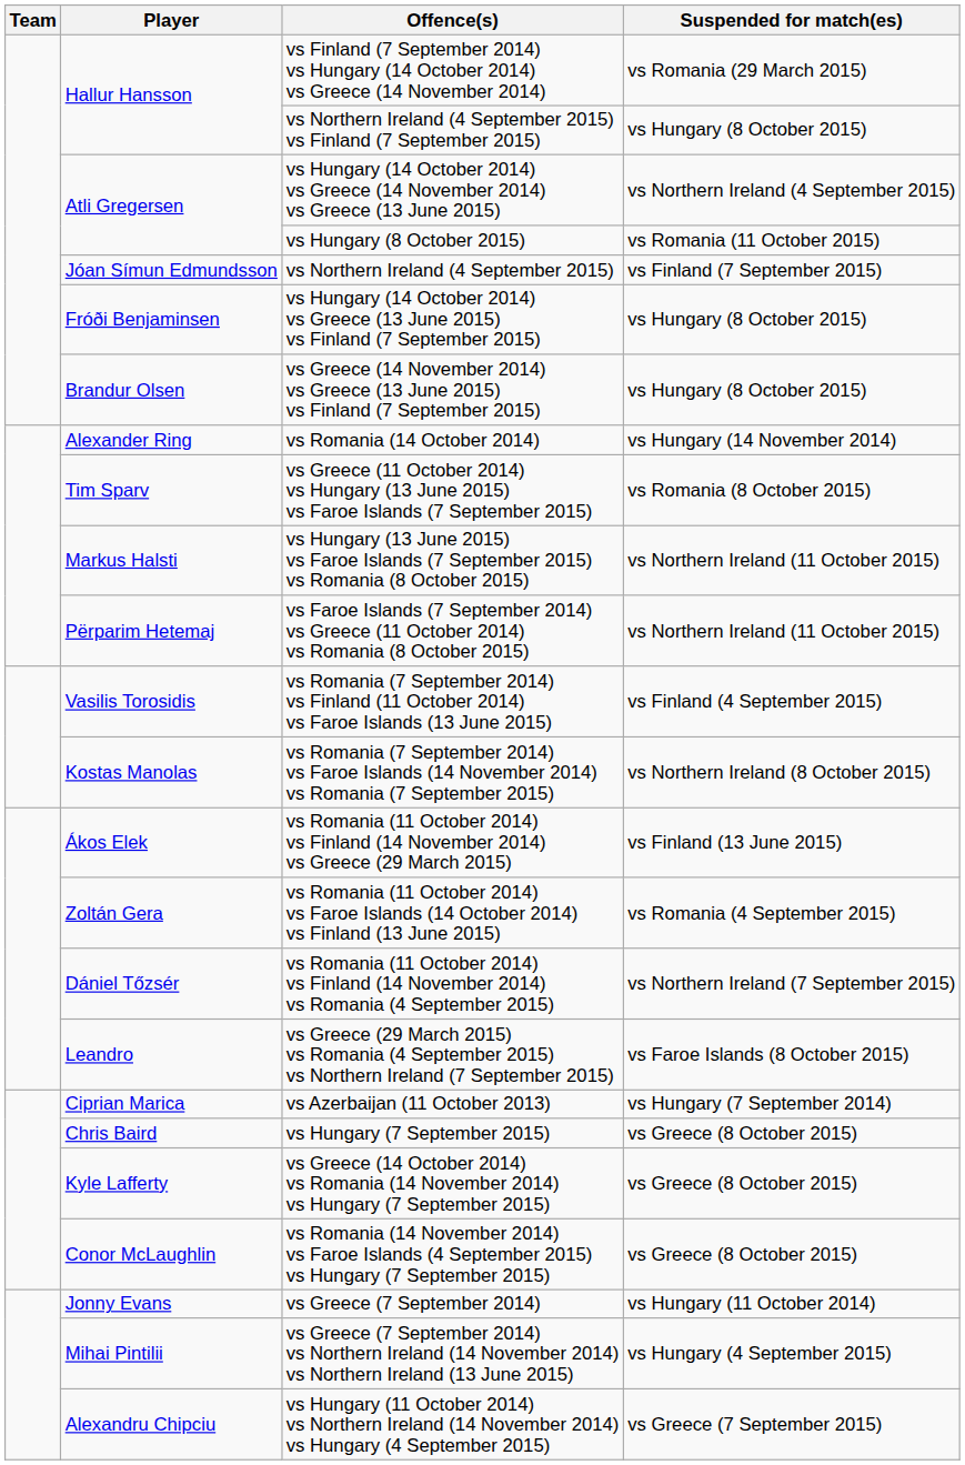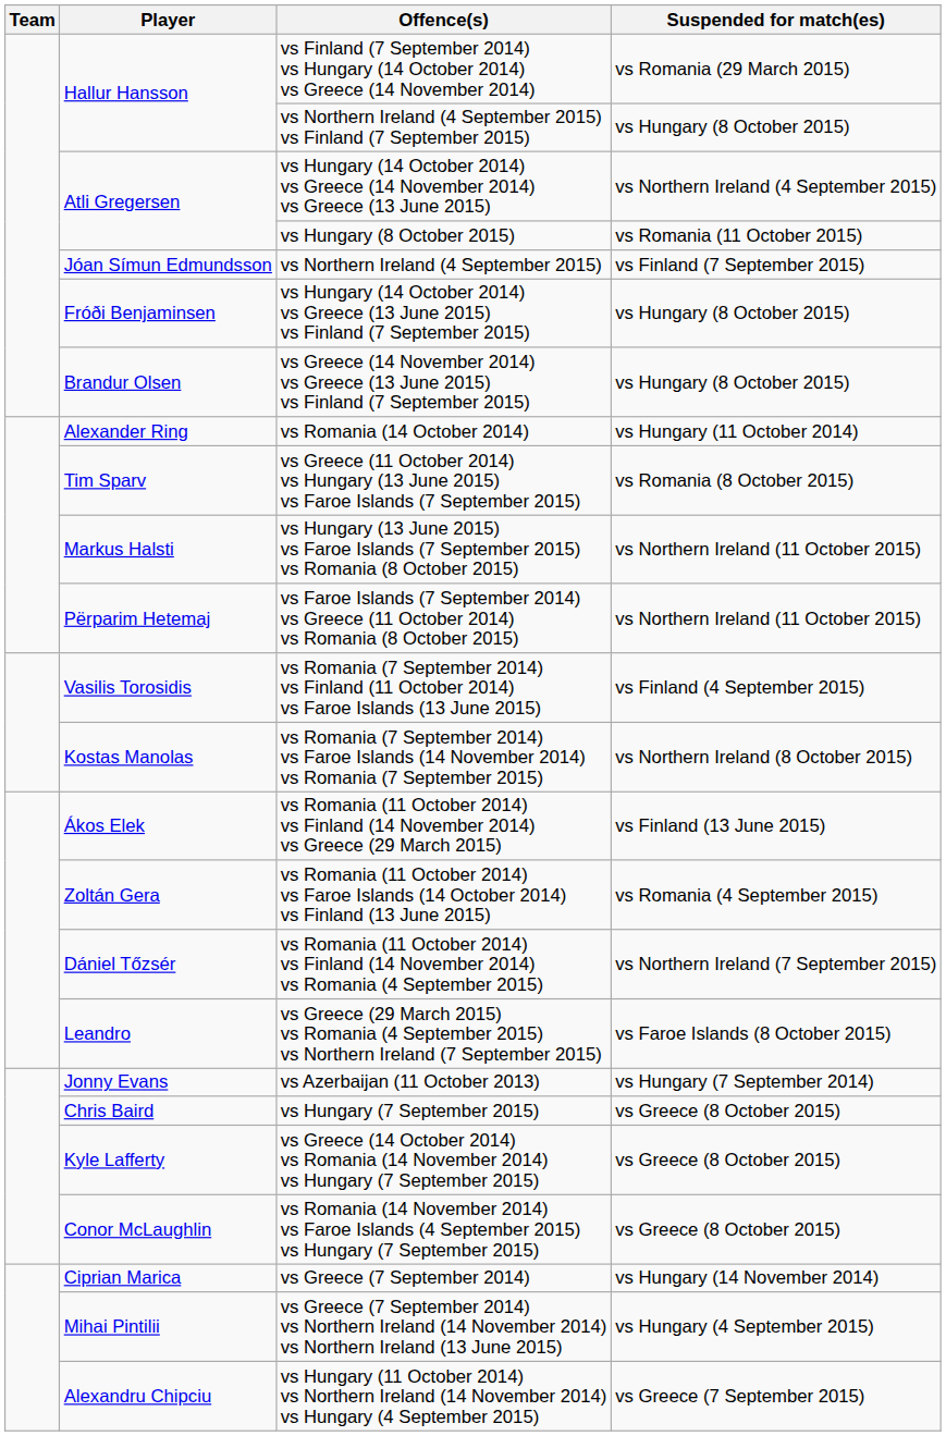vs Romania (14 October 2014) | Suspended for match(es): vs Hungary (14 November 2014) -> vs Hungary (11 October 2014)
vs Azerbaijan (11 October 2013) | Player: Ciprian Marica -> Jonny Evans
vs Greece (7 September 2014) | Player: Jonny Evans -> Ciprian Marica
vs Greece (7 September 2014) | Suspended for match(es): vs Hungary (11 October 2014) -> vs Hungary (14 November 2014)
